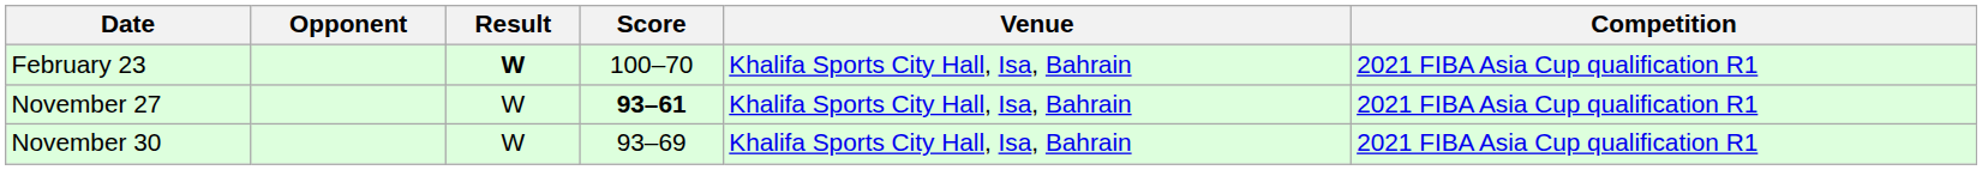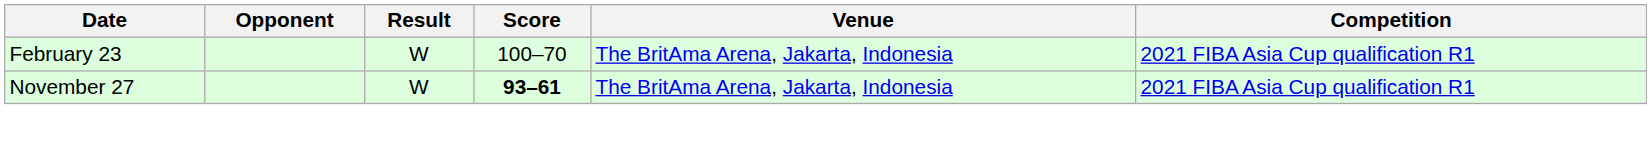February 23 | Result: bold -> normal
February 23 | Venue: Khalifa Sports City Hall, Isa, Bahrain -> The BritAma Arena, Jakarta, Indonesia
November 27 | Venue: Khalifa Sports City Hall, Isa, Bahrain -> The BritAma Arena, Jakarta, Indonesia
- row: November 30 | W | 93–69 | Khalifa Sports City Hall, Isa, Bahrain | 2021 FIBA Asia Cup qualification R1
